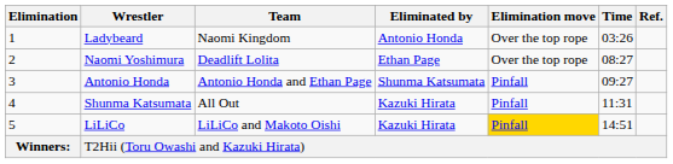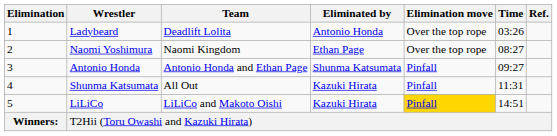Ladybeard | Team: Naomi Kingdom -> Deadlift Lolita
Naomi Yoshimura | Team: Deadlift Lolita -> Naomi Kingdom
